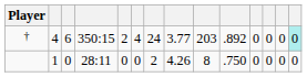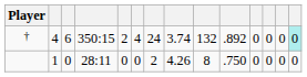† | column 8: 3.77 -> 3.74
† | column 9: 203 -> 132
